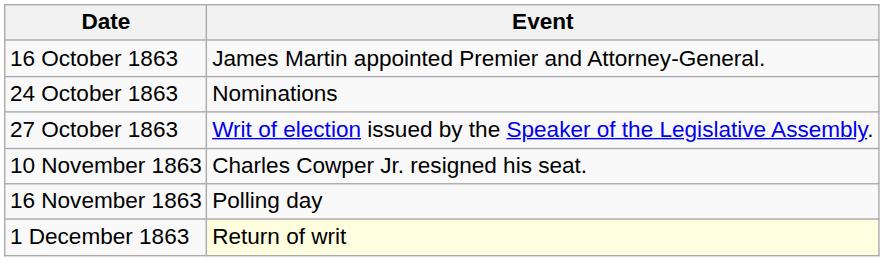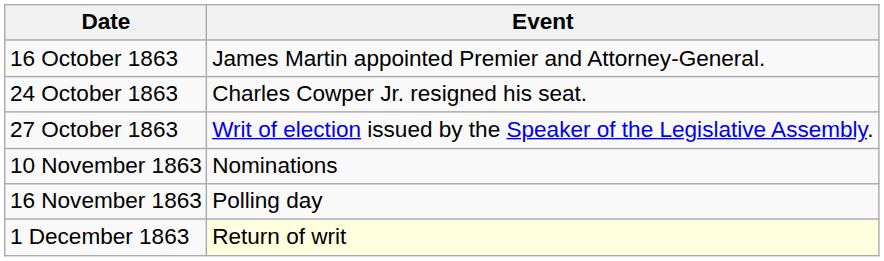24 October 1863 | Event: Nominations -> Charles Cowper Jr. resigned his seat.
10 November 1863 | Event: Charles Cowper Jr. resigned his seat. -> Nominations
